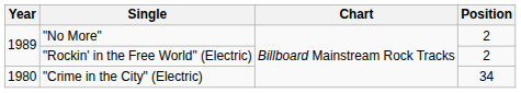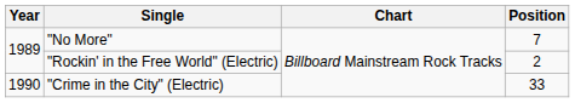"No More" | Position: 2 -> 7
"Crime in the City" (Electric) | Year: 1980 -> 1990
"Crime in the City" (Electric) | Position: 34 -> 33
